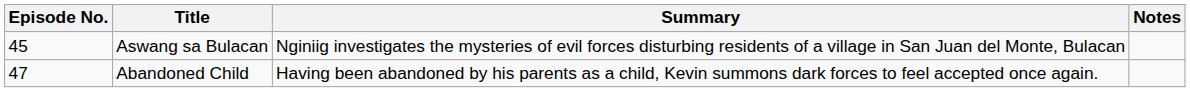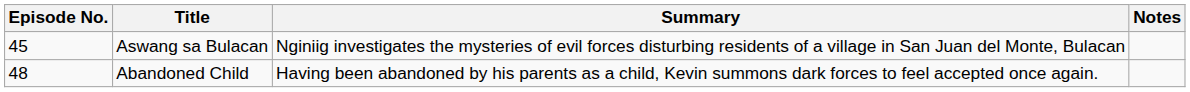Abandoned Child | Episode No.: 47 -> 48
